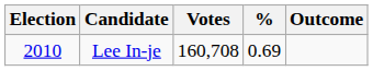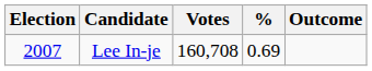Lee In-je | Election: 2010 -> 2007
